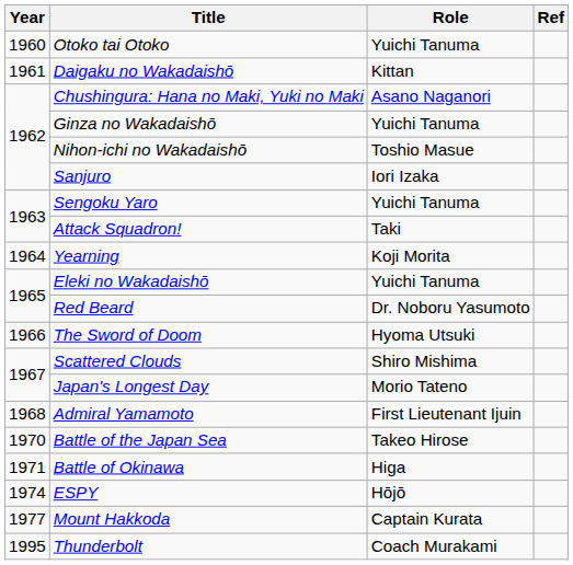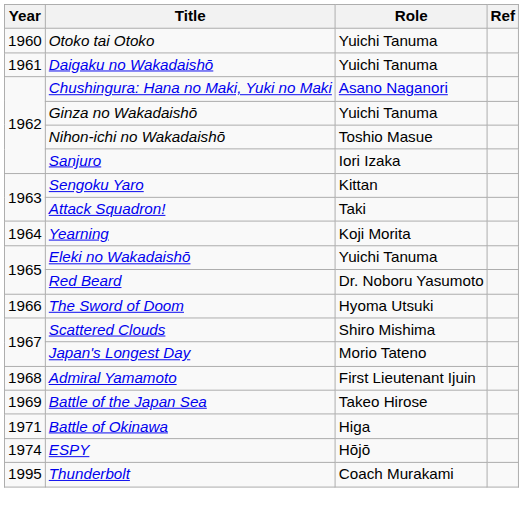Daigaku no Wakadaishō | Role: Kittan -> Yuichi Tanuma
Sengoku Yaro | Role: Yuichi Tanuma -> Kittan
Battle of the Japan Sea | Year: 1970 -> 1969
- row: 1977 | Mount Hakkoda | Captain Kurata
